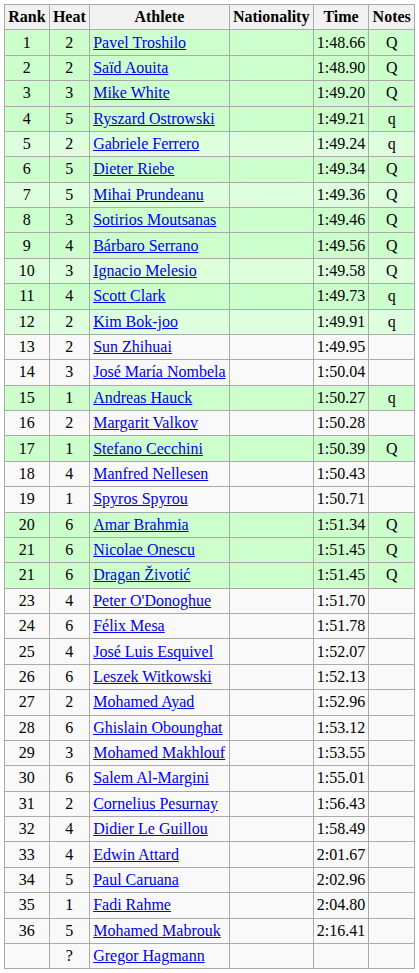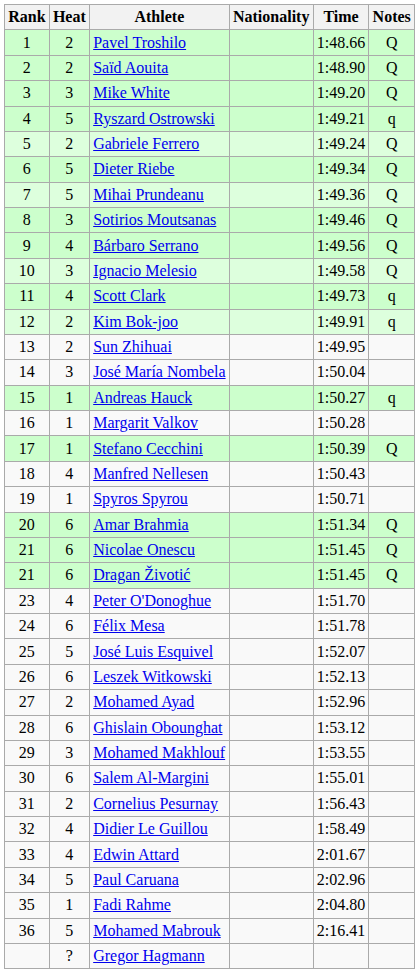Gabriele Ferrero | Notes: q -> Q
Margarit Valkov | Heat: 2 -> 1
José Luis Esquivel | Heat: 4 -> 5
